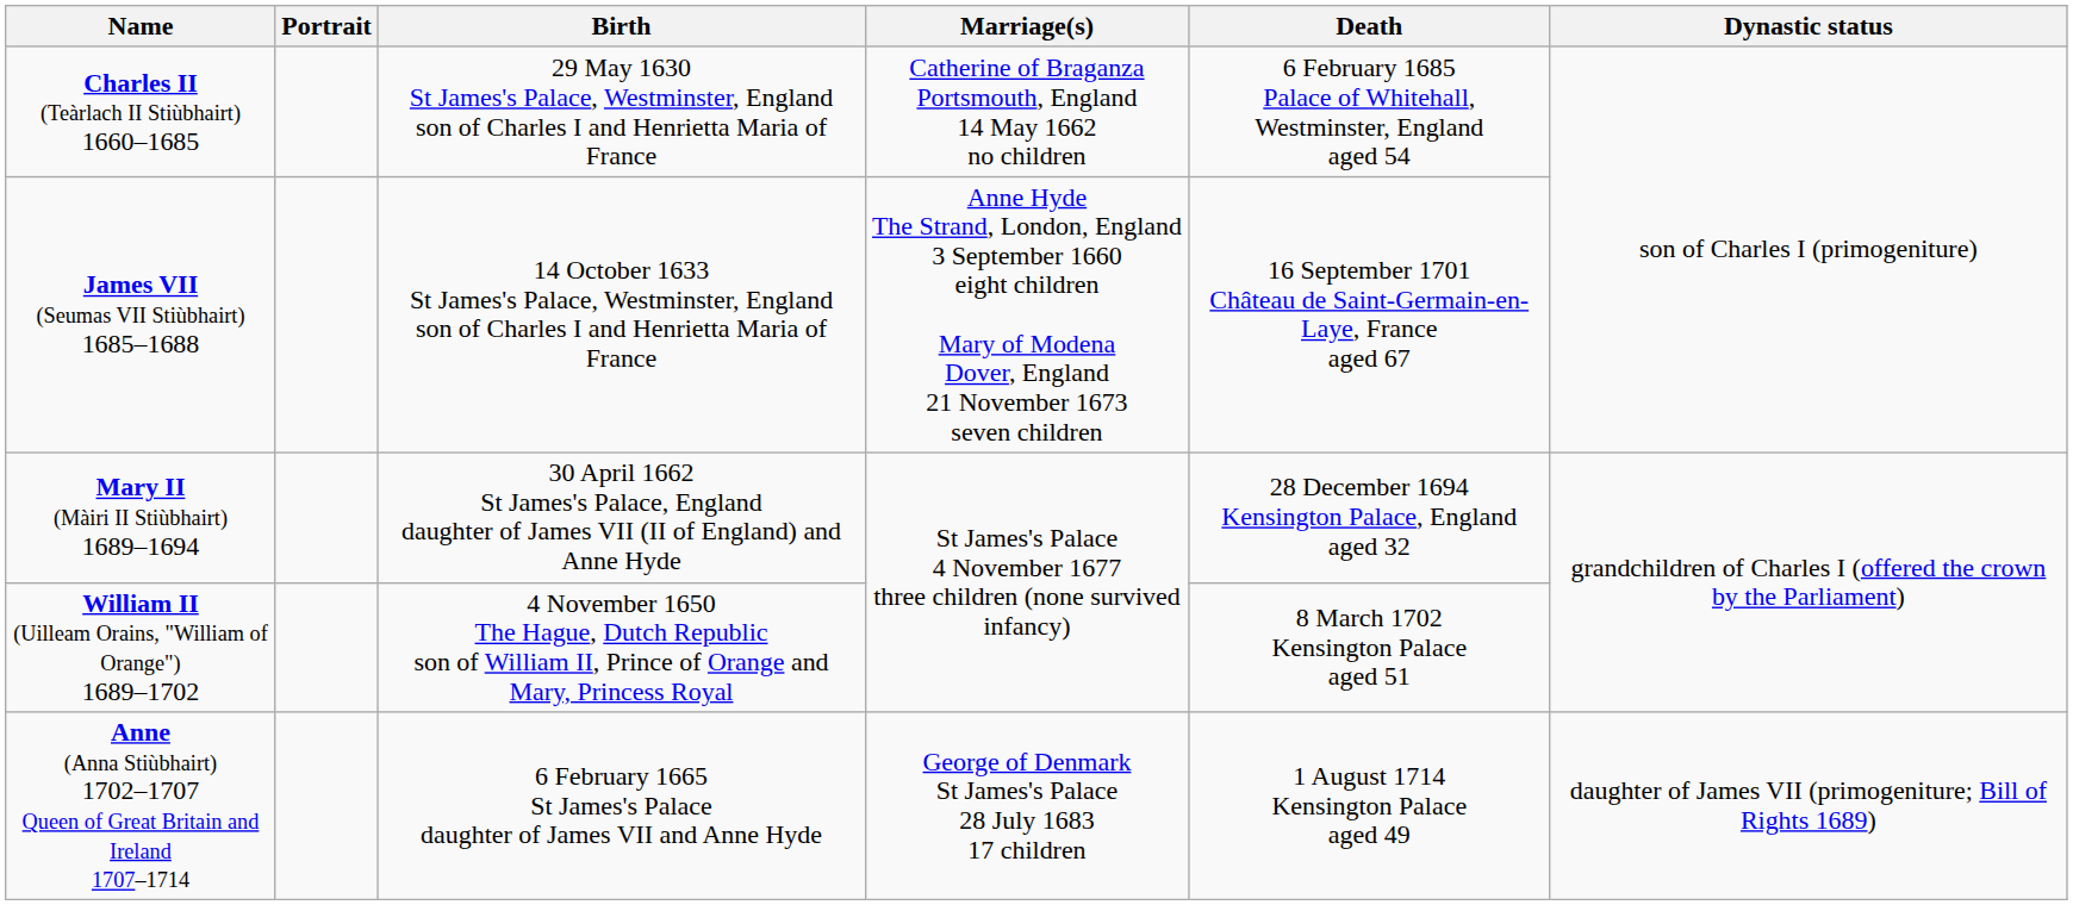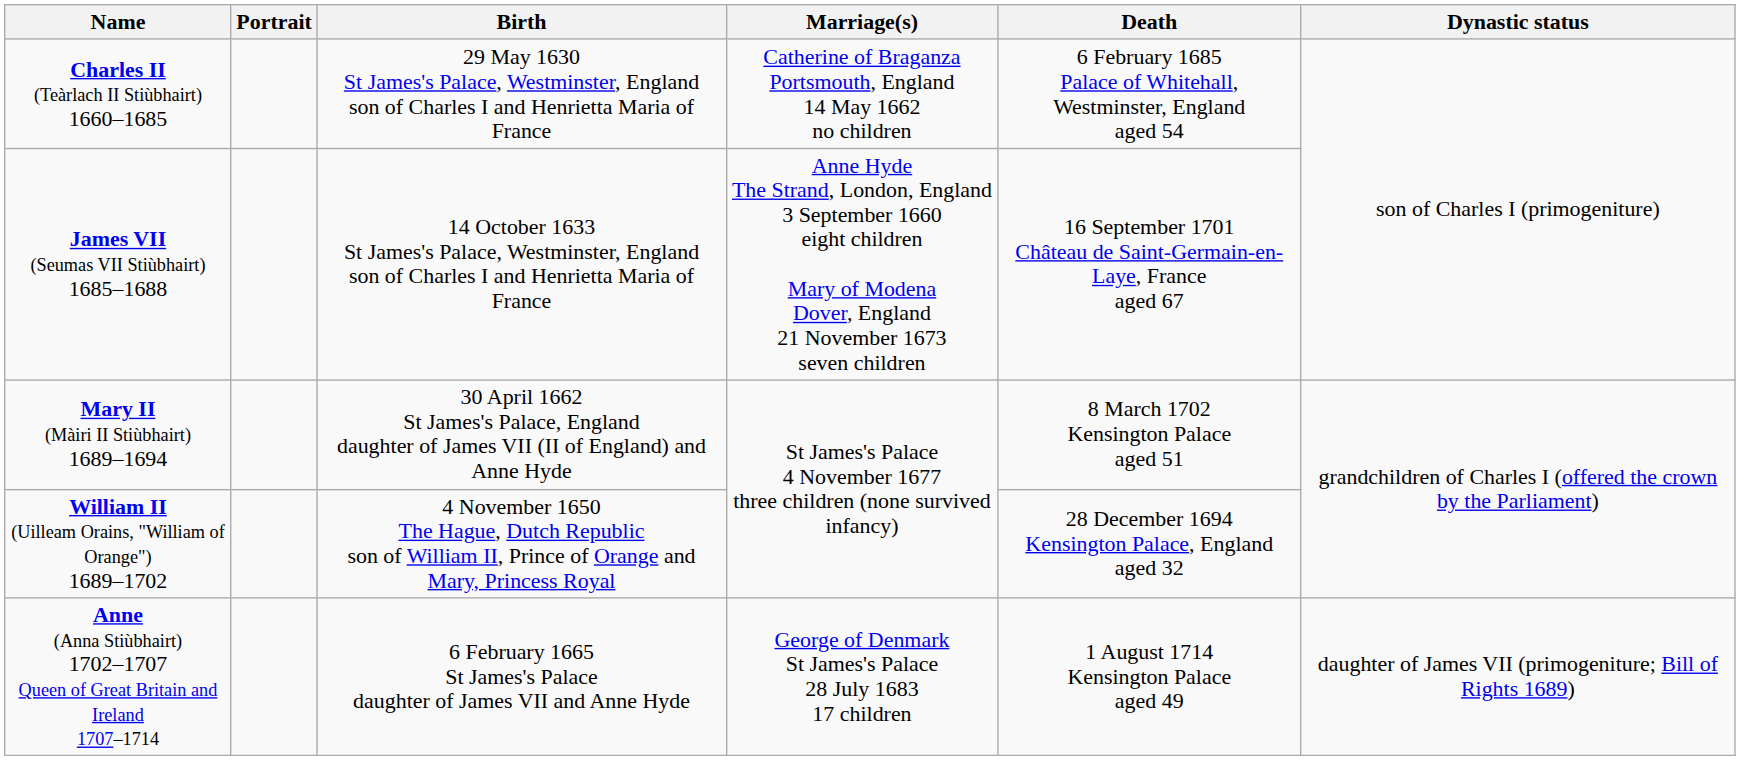Mary II (Màiri II Stiùbhairt) 1689–1694 | Death: 28 December 1694 Kensington Palace, England aged 32 -> 8 March 1702 Kensington Palace aged 51
William II (Uilleam Orains, "William of Orange") 1689–1702 | Death: 8 March 1702 Kensington Palace aged 51 -> 28 December 1694 Kensington Palace, England aged 32
